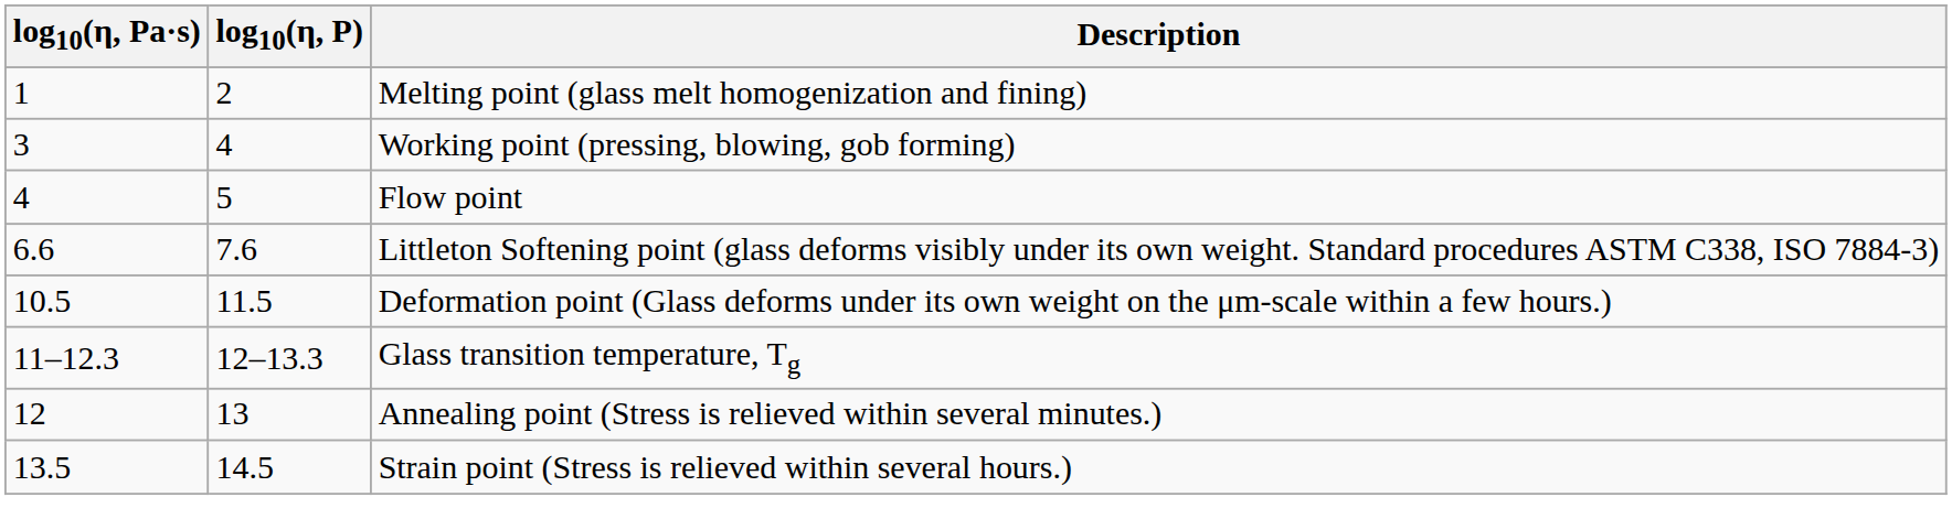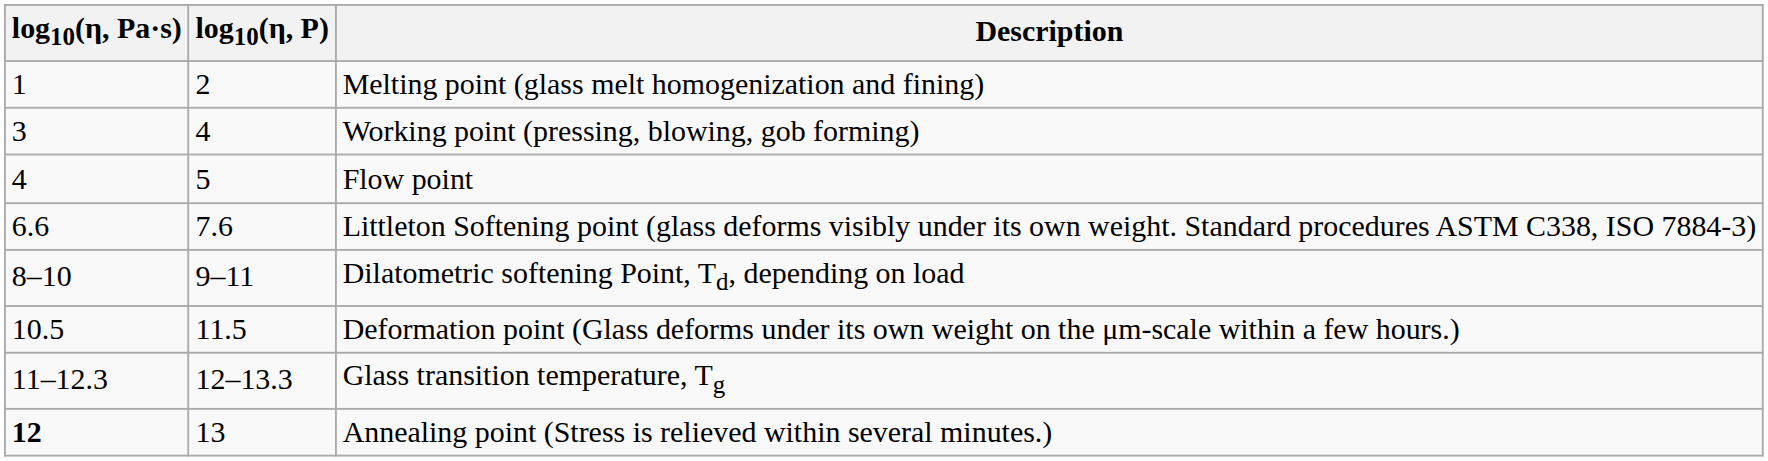+ row: 8–10 | 9–11 | Dilatometric softening Point, Td, depending on load
Annealing point (Stress is relieved within several minutes.) | log10(η, Pa·s): normal -> bold
- row: 13.5 | 14.5 | Strain point (Stress is relieved within several hours.)
